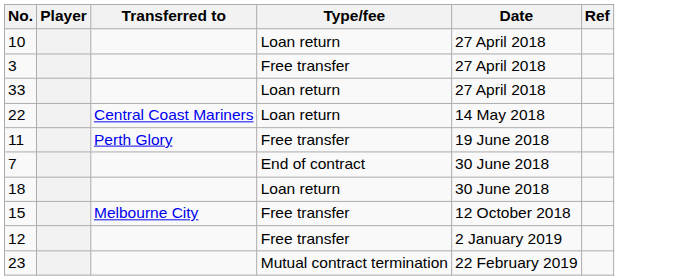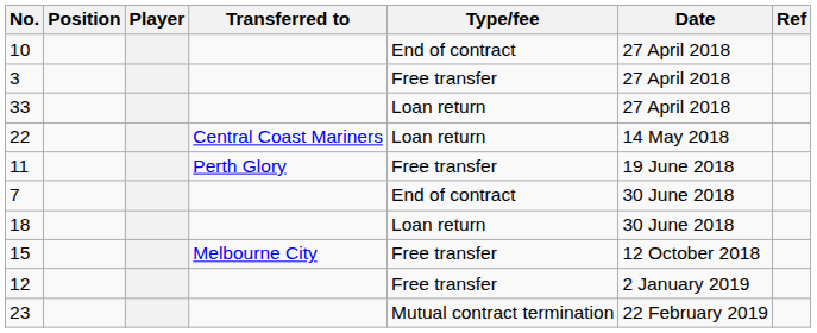+ column: Position
10 | Type/fee: Loan return -> End of contract
